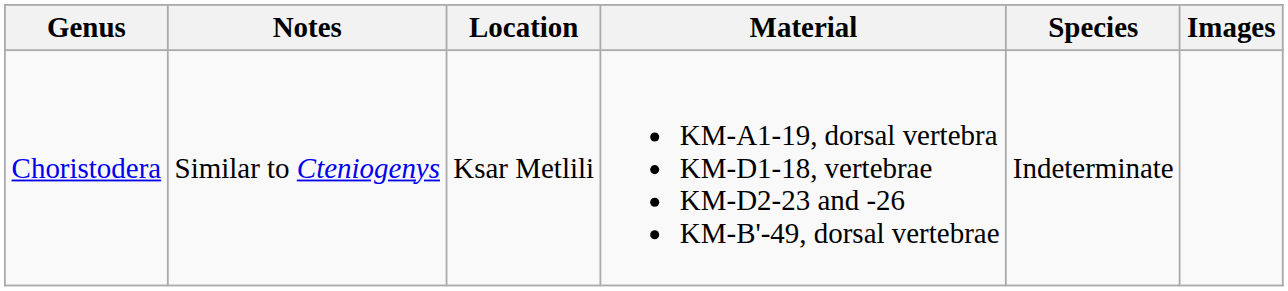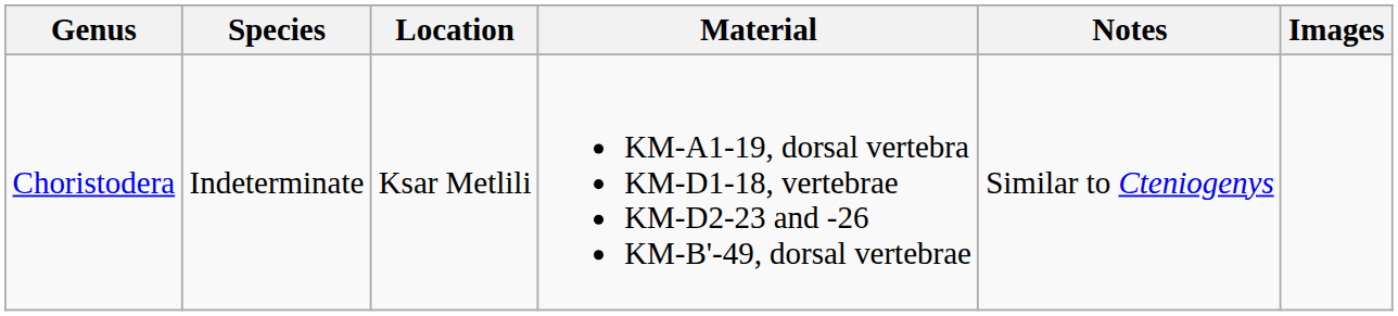columns swapped: Species <-> Notes
